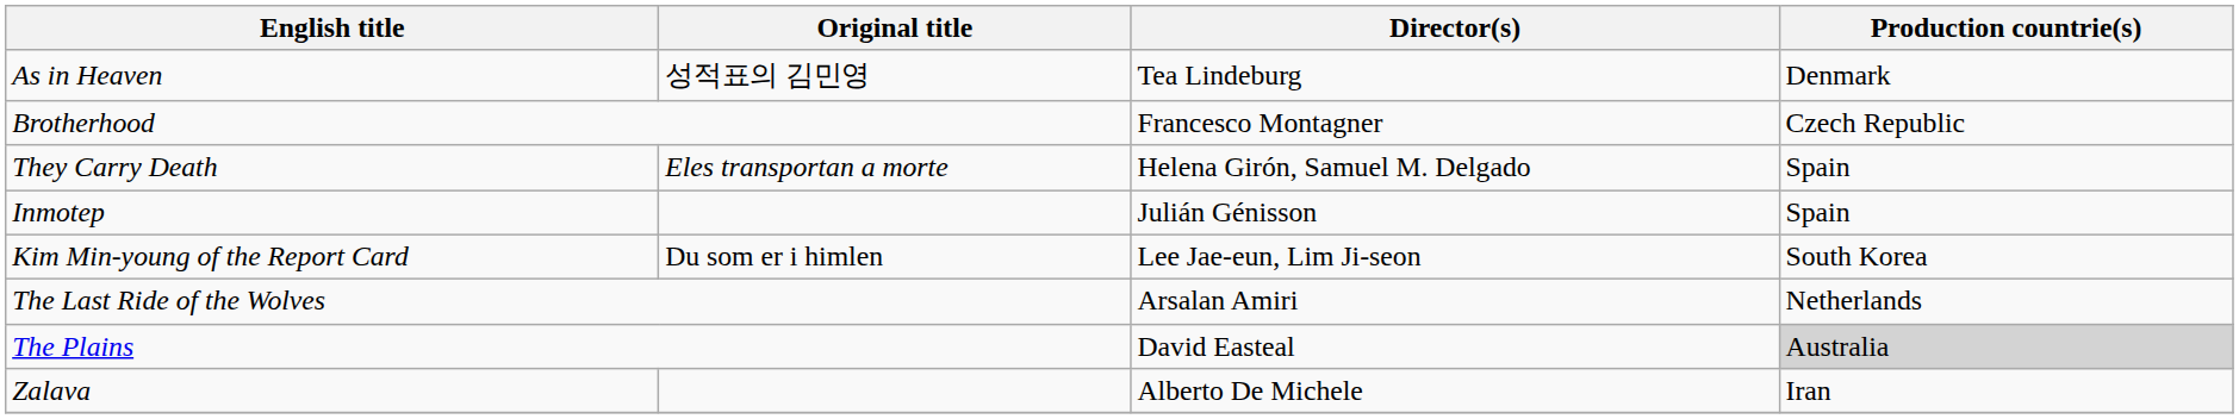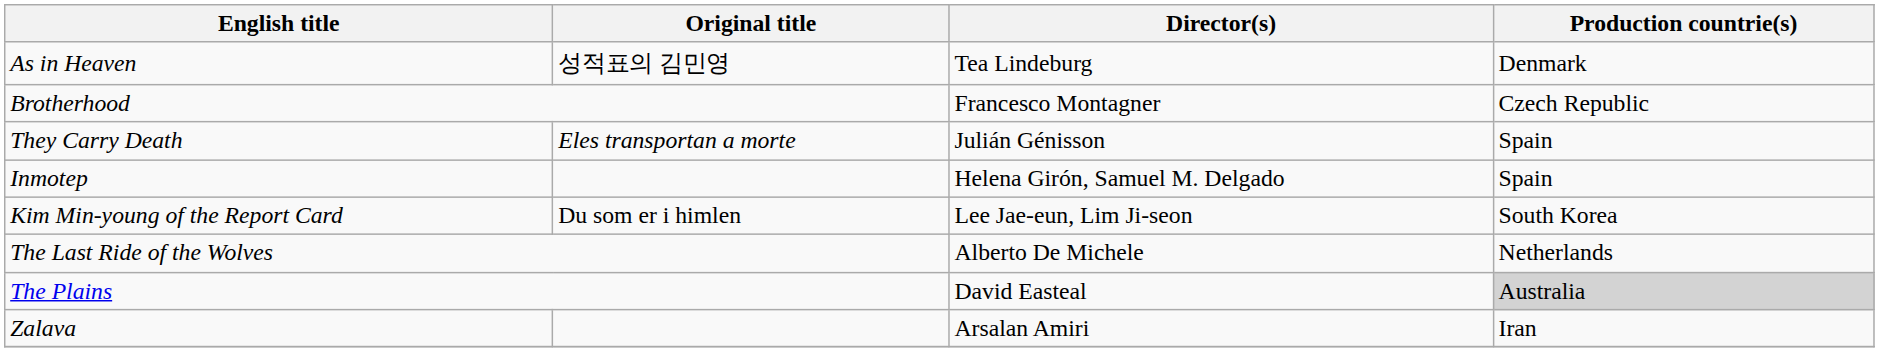They Carry Death | Director(s): Helena Girón, Samuel M. Delgado -> Julián Génisson
Inmotep | Director(s): Julián Génisson -> Helena Girón, Samuel M. Delgado
The Last Ride of the Wolves | Director(s): Arsalan Amiri -> Alberto De Michele
Zalava | Director(s): Alberto De Michele -> Arsalan Amiri
